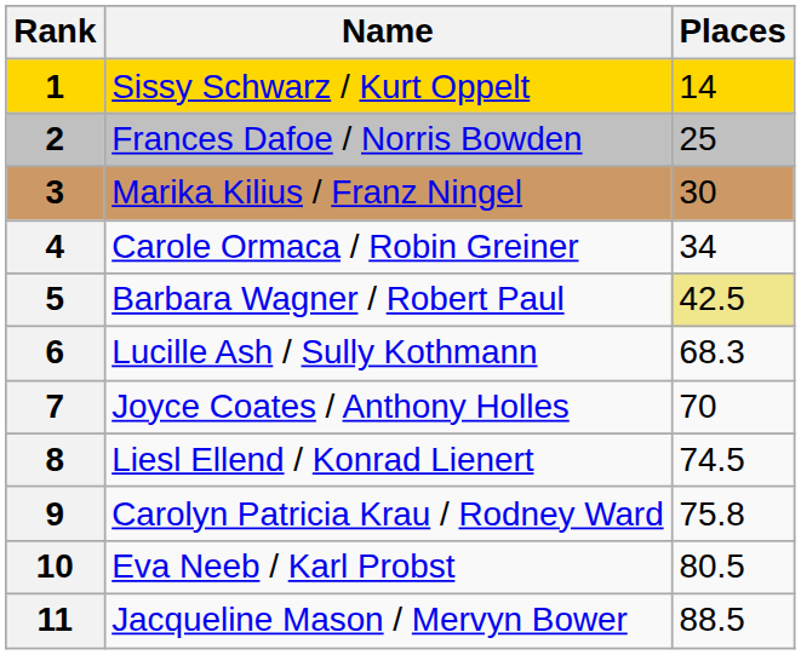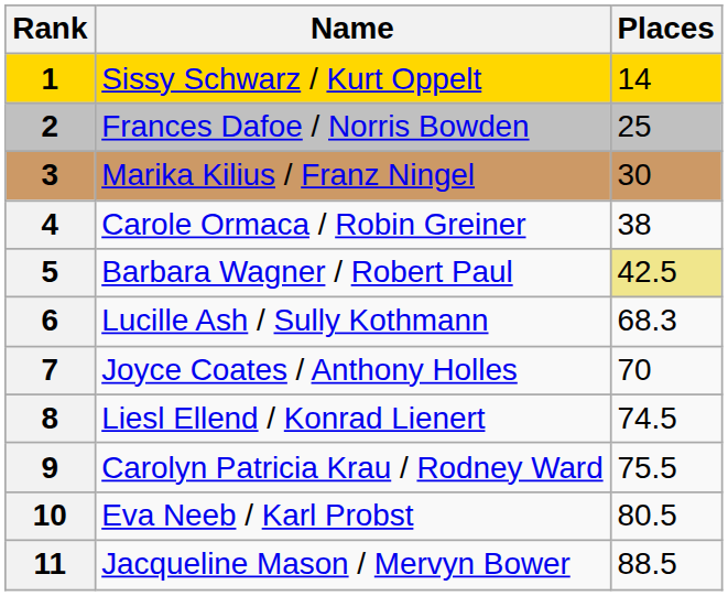Carole Ormaca / Robin Greiner | Places: 34 -> 38
Carolyn Patricia Krau / Rodney Ward | Places: 75.8 -> 75.5
